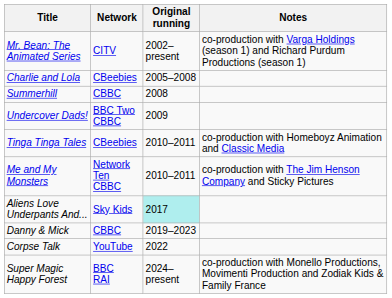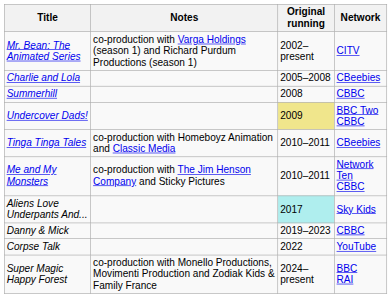columns swapped: Network <-> Notes
Undercover Dads! | Original running: no background -> khaki background
